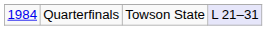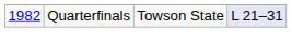Quarterfinals | column 1: 1984 -> 1982
